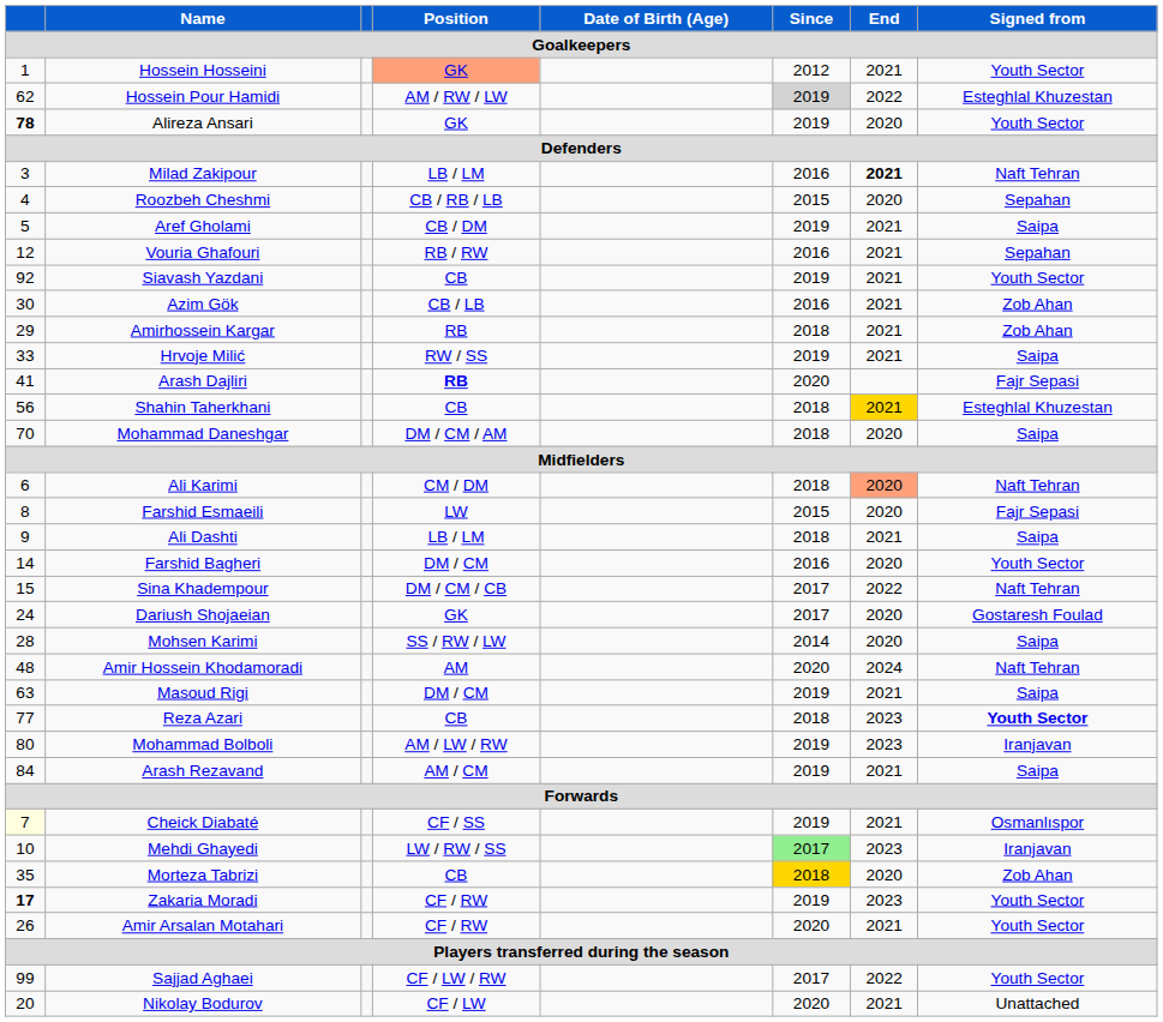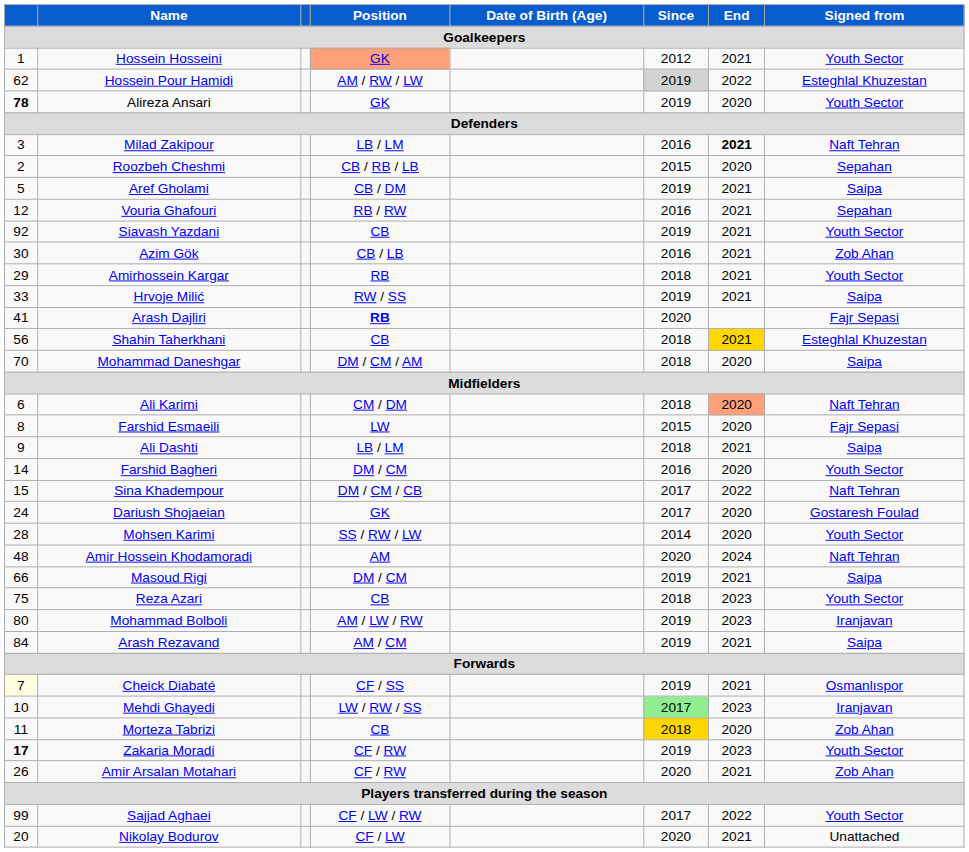Roozbeh Cheshmi | column 1: 4 -> 2
Amirhossein Kargar | Signed from / Goalkeepers: Zob Ahan -> Youth Sector
Mohsen Karimi | Signed from / Goalkeepers: Saipa -> Youth Sector
Masoud Rigi | column 1: 63 -> 66
Reza Azari | column 1: 77 -> 75
Reza Azari | Signed from / Goalkeepers: bold -> normal
Morteza Tabrizi | column 1: 35 -> 11
Amir Arsalan Motahari | Signed from / Goalkeepers: Youth Sector -> Zob Ahan
